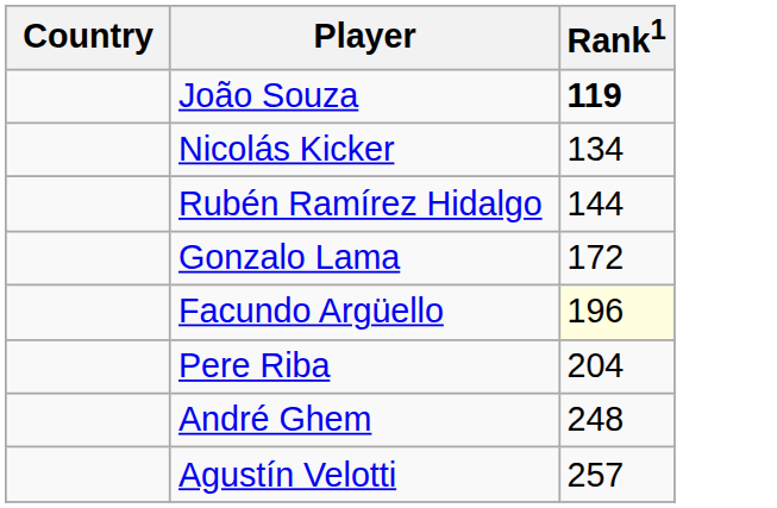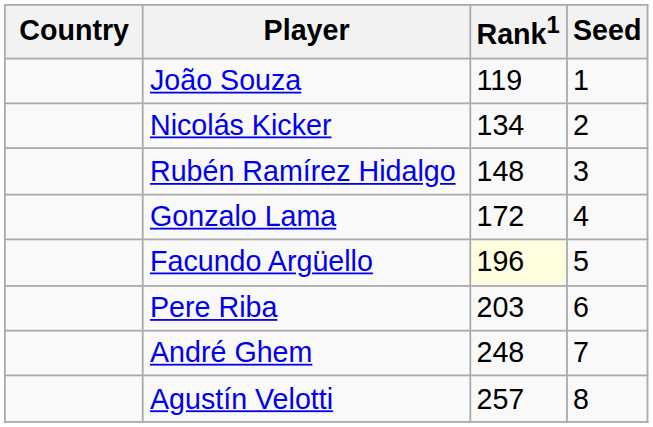+ column: Seed | 1 | 2 | 3 | 4 | 5 | 6 | 7 | 8
João Souza | Rank1: bold -> normal
Rubén Ramírez Hidalgo | Rank1: 144 -> 148
Pere Riba | Rank1: 204 -> 203
